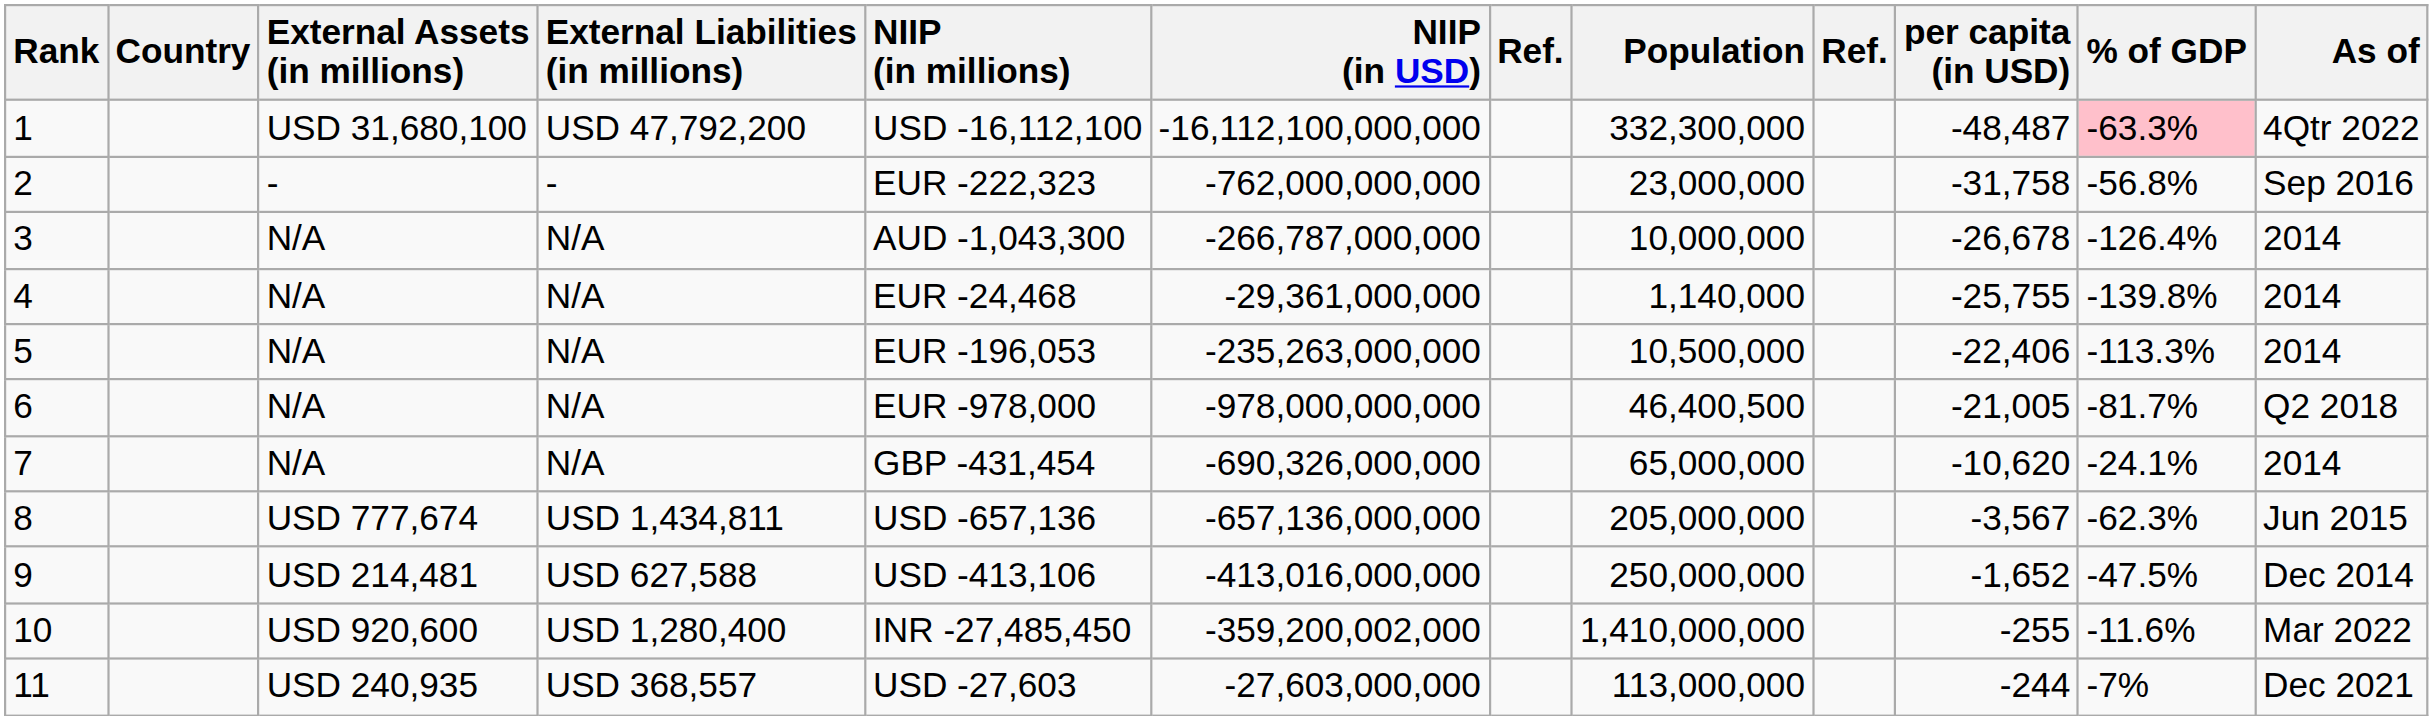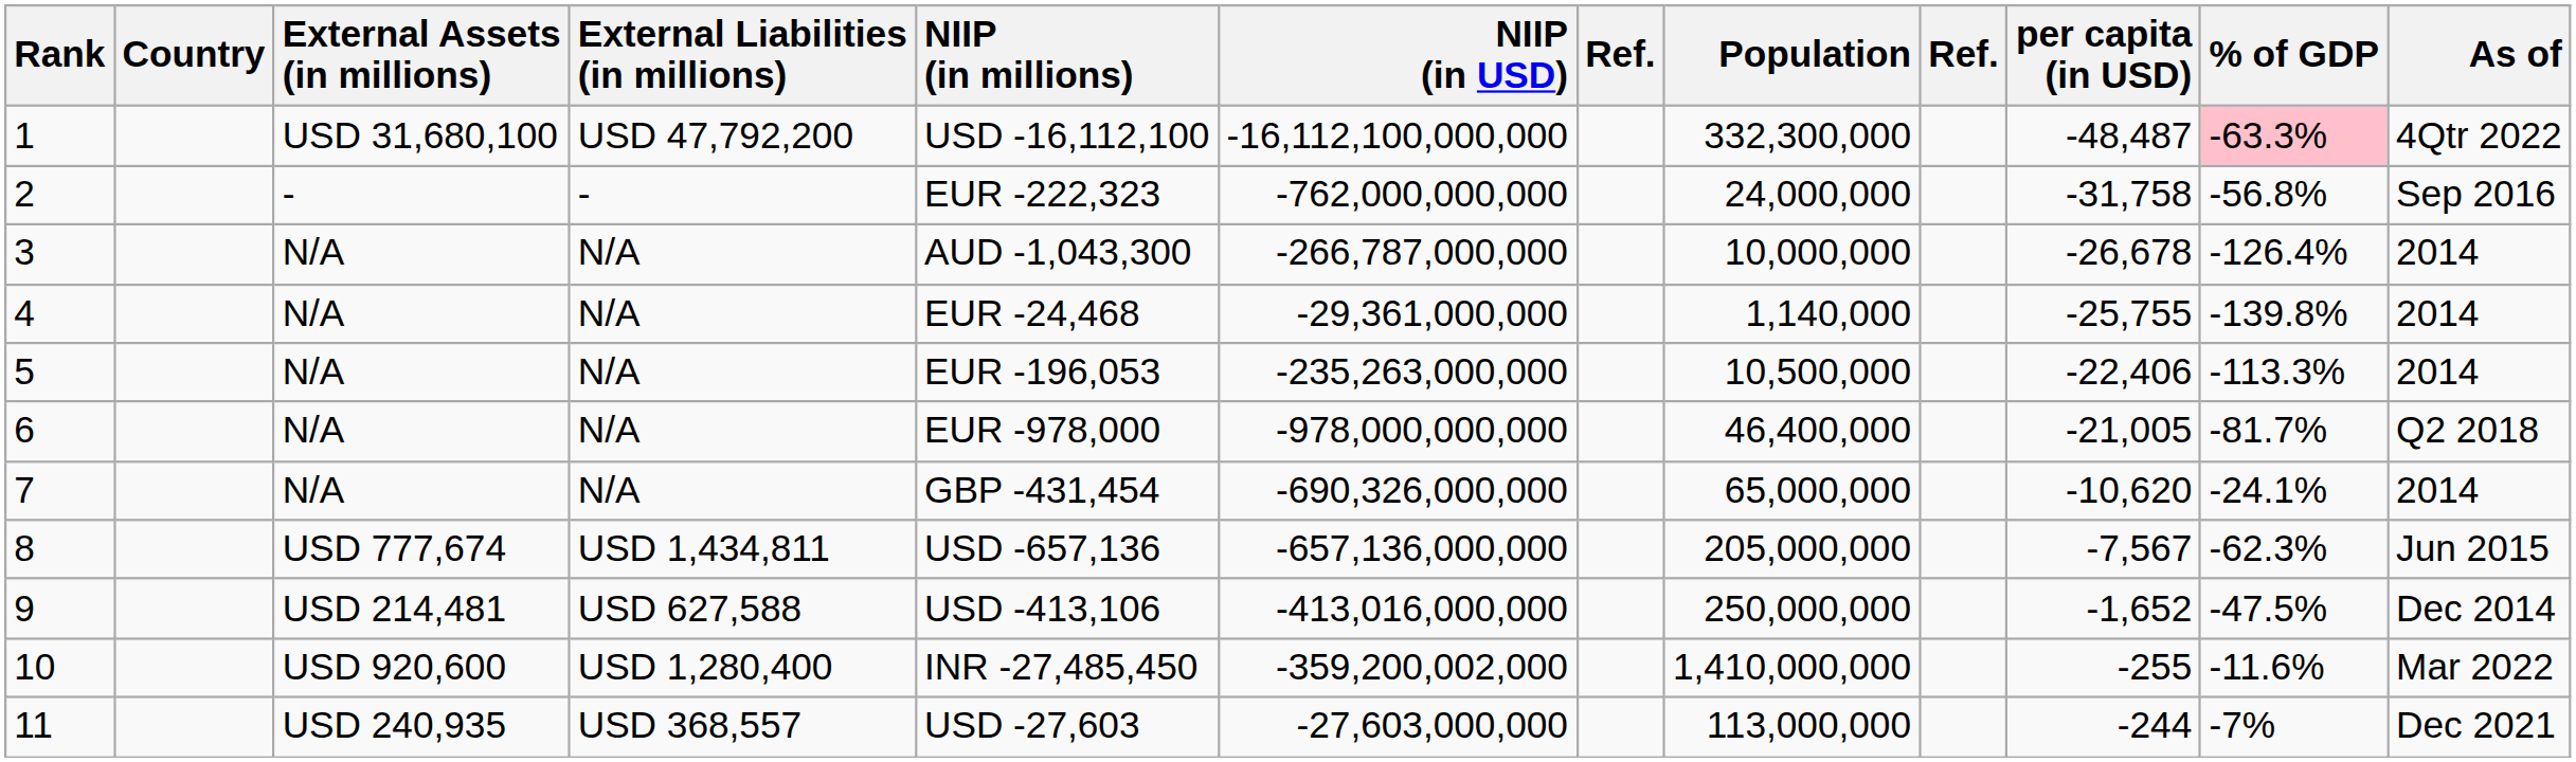2 | Population: 23,000,000 -> 24,000,000
6 | Population: 46,400,500 -> 46,400,000
8 | per capita (in USD): -3,567 -> -7,567
